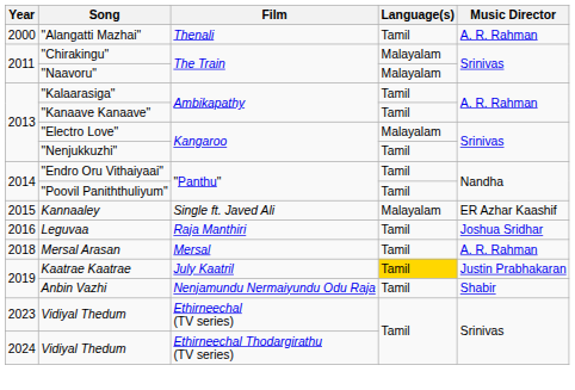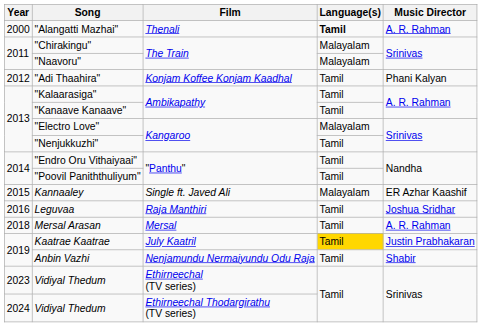"Alangatti Mazhai" | Language(s): normal -> bold
+ row: 2012 | "Adi Thaahira" | Konjam Koffee Konjam Kaadhal | Tamil | Phani Kalyan
